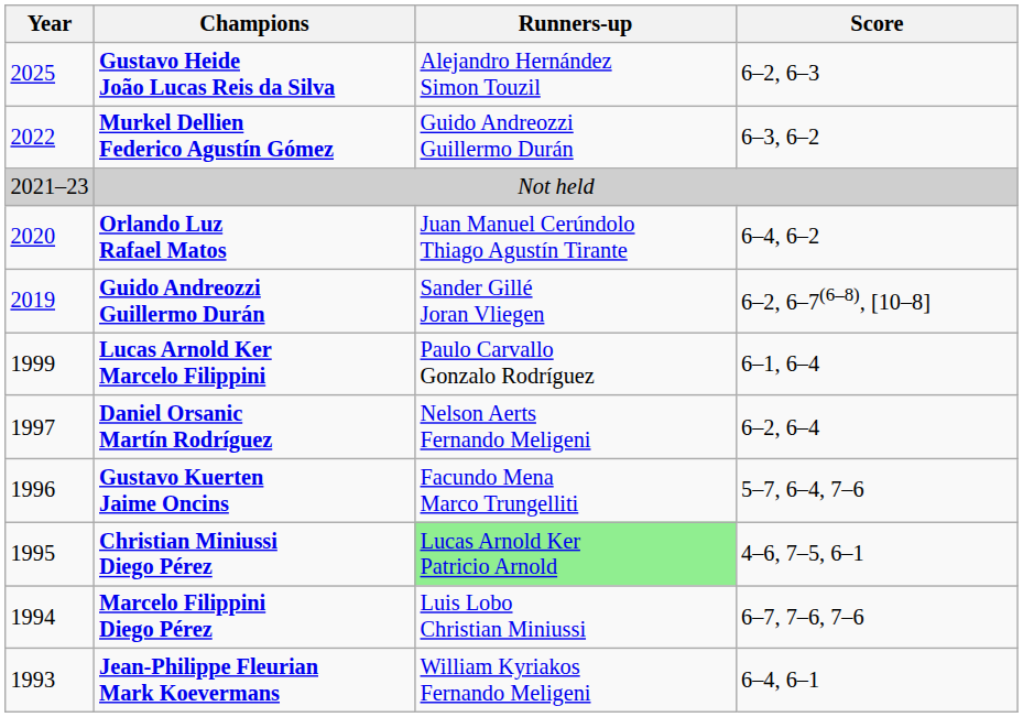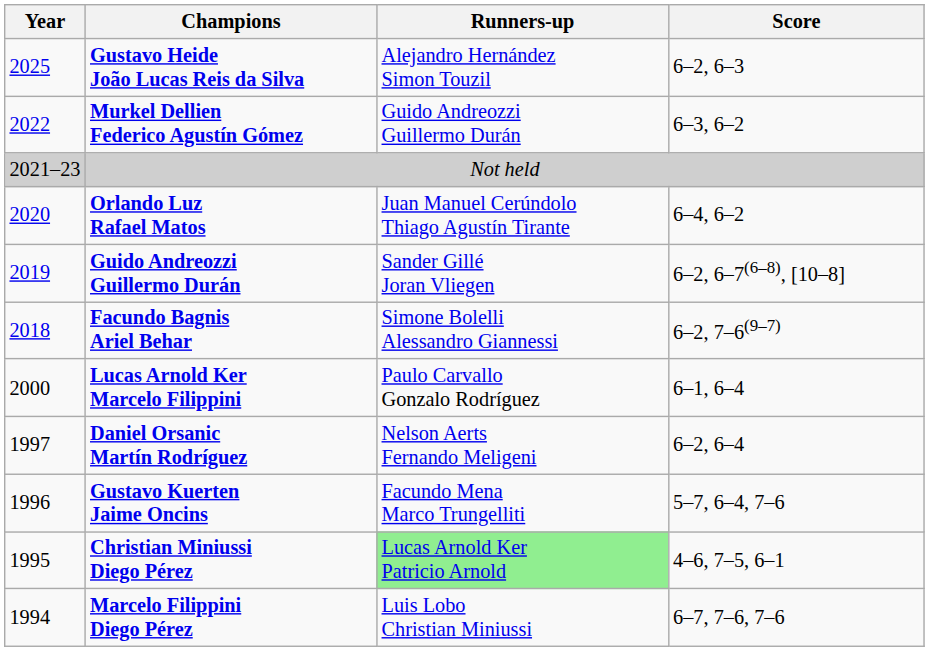+ row: 2018 | Facundo Bagnis Ariel Behar | Simone Bolelli Alessandro Giannessi | 6–2, 7–6(9–7)
Lucas Arnold Ker Marcelo Filippini | Year: 1999 -> 2000
- row: 1993 | Jean-Philippe Fleurian Mark Koevermans | William Kyriakos Fernando Meligeni | 6–4, 6–1
